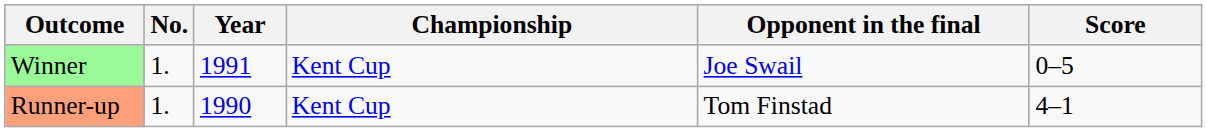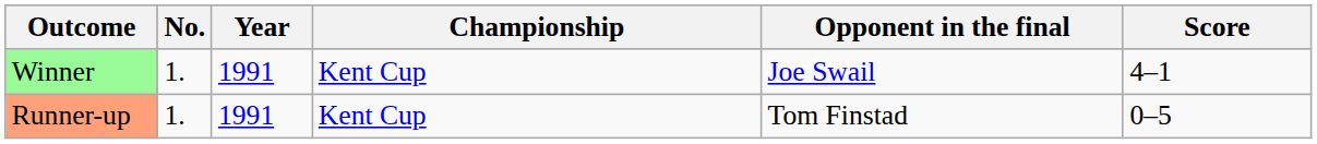Winner | Score: 0–5 -> 4–1
Runner-up | Year: 1990 -> 1991
Runner-up | Score: 4–1 -> 0–5
